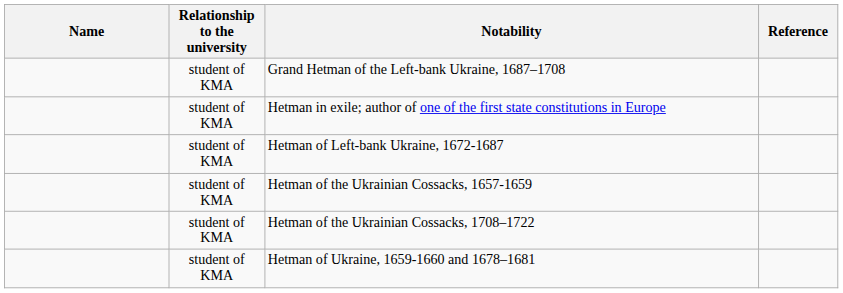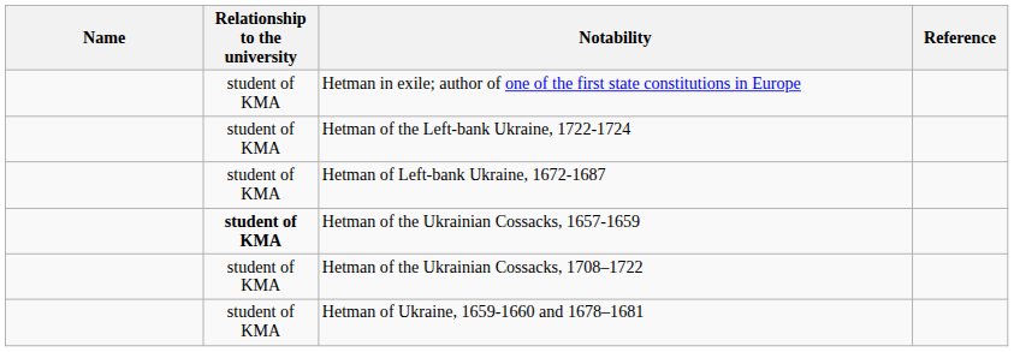- row: student of KMA | Grand Hetman of the Left-bank Ukraine, 1687–1708
+ row: student of KMA | Hetman of the Left-bank Ukraine, 1722-1724
Hetman of the Ukrainian Cossacks, 1657-1659 | Relationship to the university: normal -> bold
